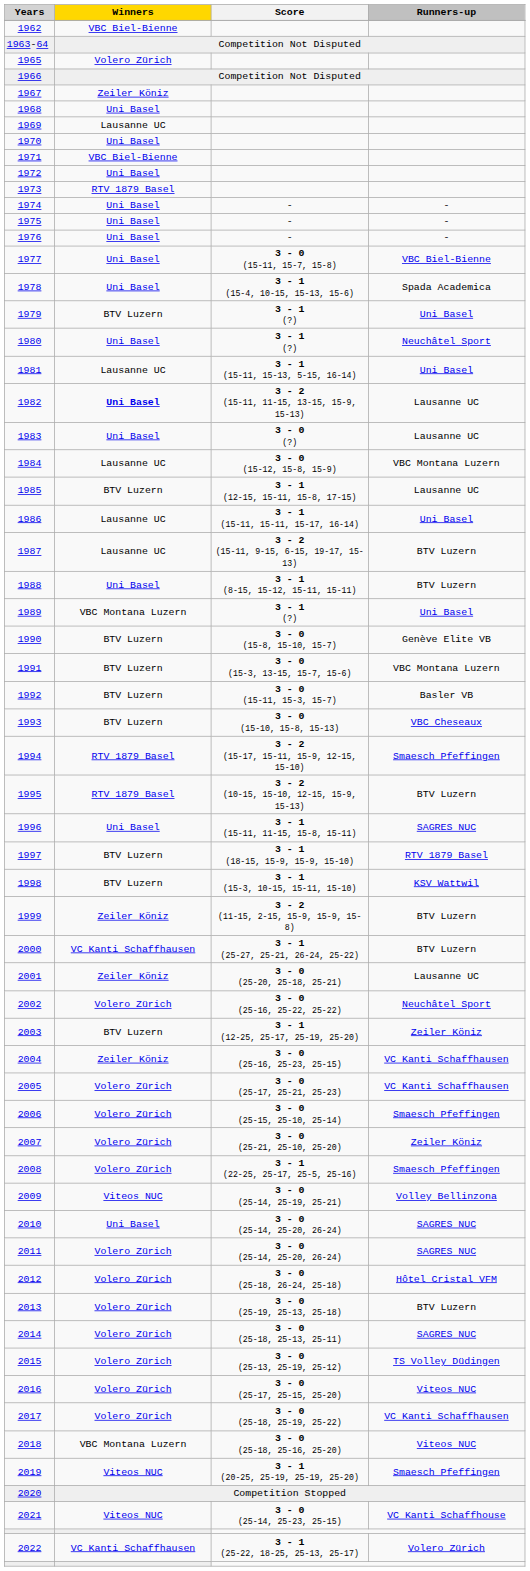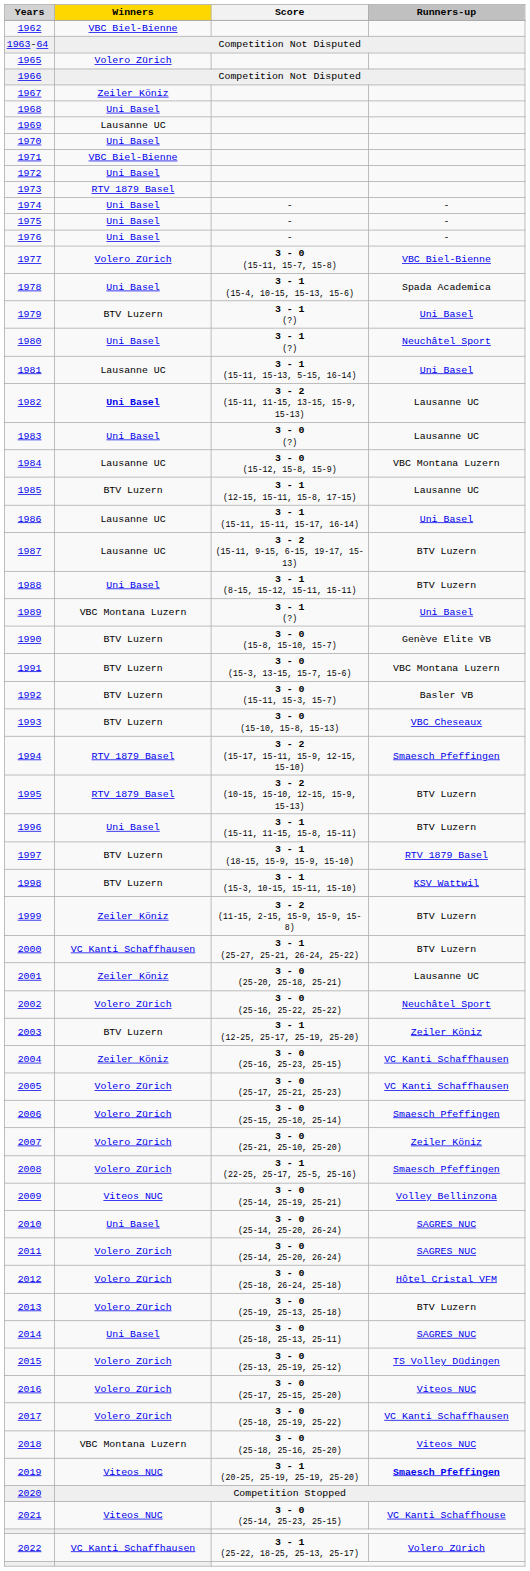1977 | Winners: Uni Basel -> Volero Zürich
1996 | Runners-up: SAGRES NUC -> BTV Luzern
2014 | Winners: Volero Zürich -> Uni Basel
2019 | Runners-up: normal -> bold
